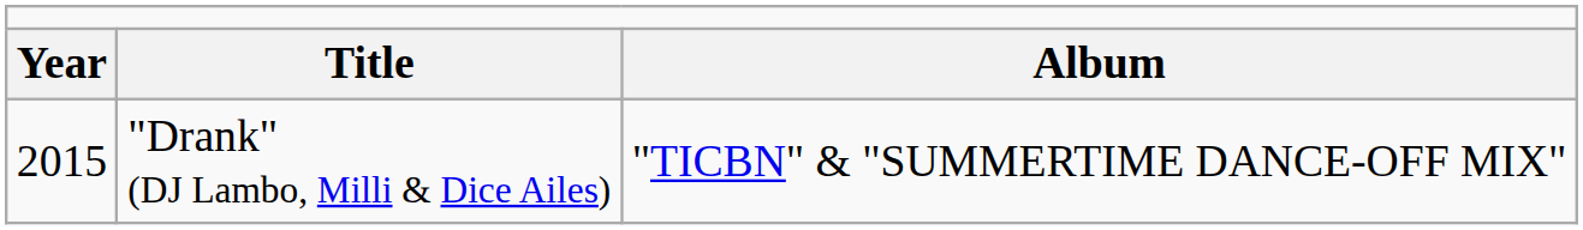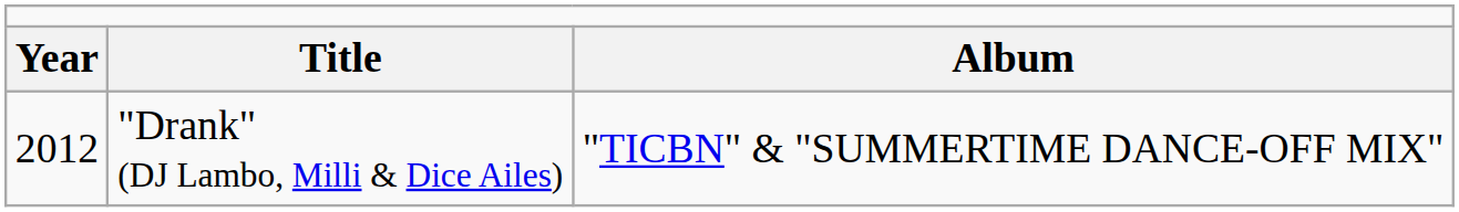"Drank" (DJ Lambo, Milli & Dice Ailes) | column 1: 2015 -> 2012
